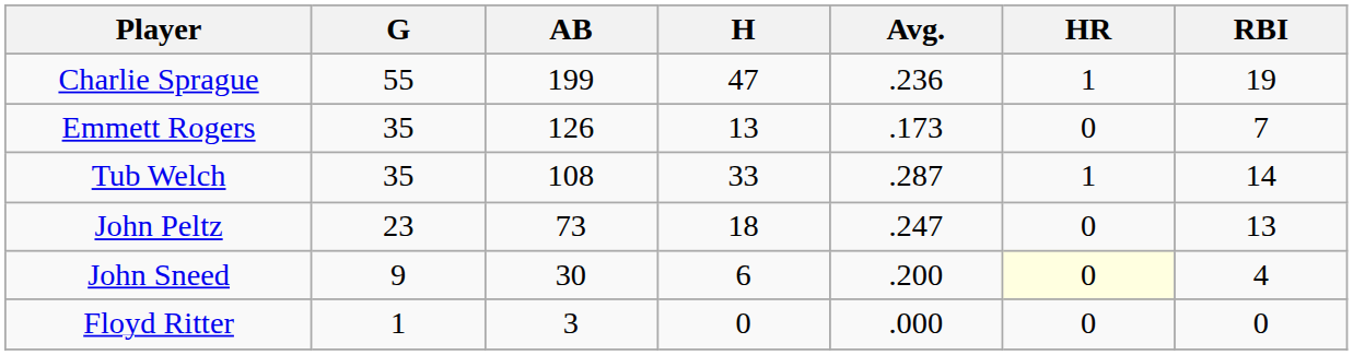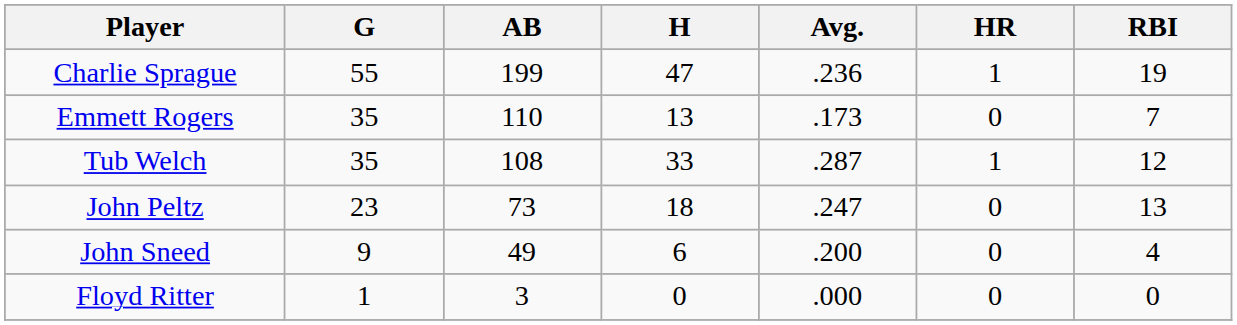Emmett Rogers | AB: 126 -> 110
Tub Welch | RBI: 14 -> 12
John Sneed | AB: 30 -> 49
John Sneed | HR: lightyellow background -> no background
